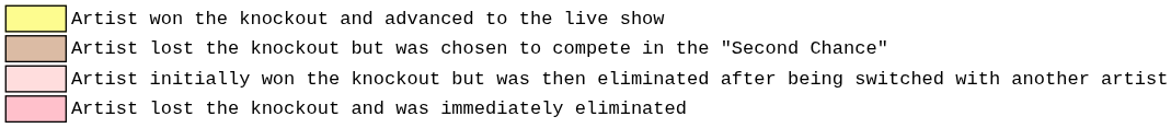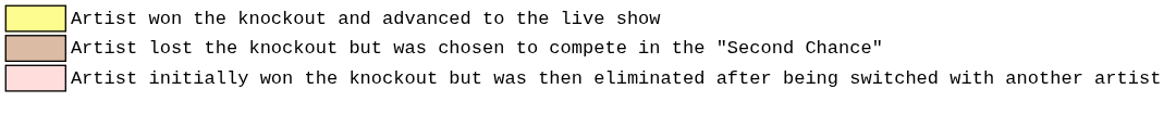- row: Artist lost the knockout and was immediately eliminated
